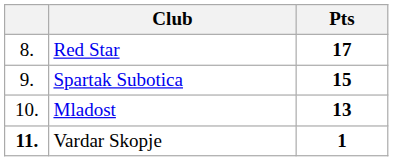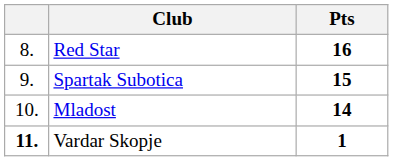Red Star | Pts: 17 -> 16
Mladost | Pts: 13 -> 14
